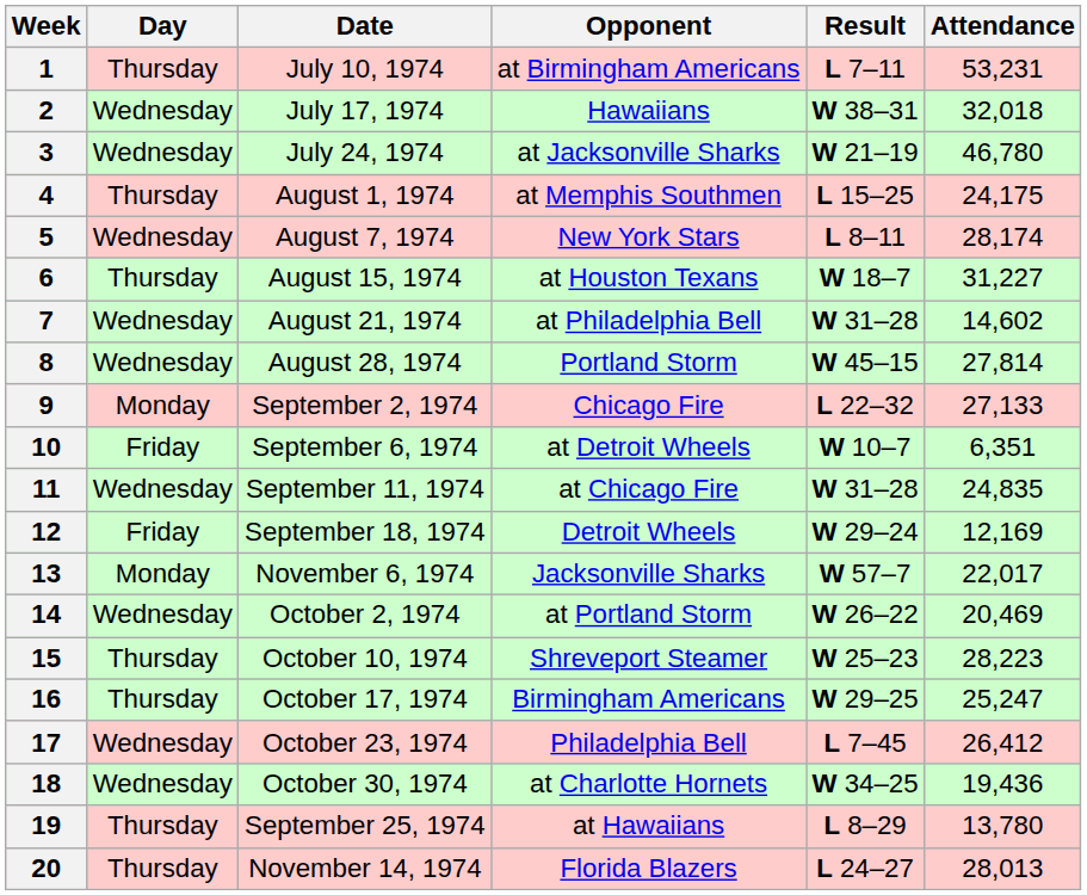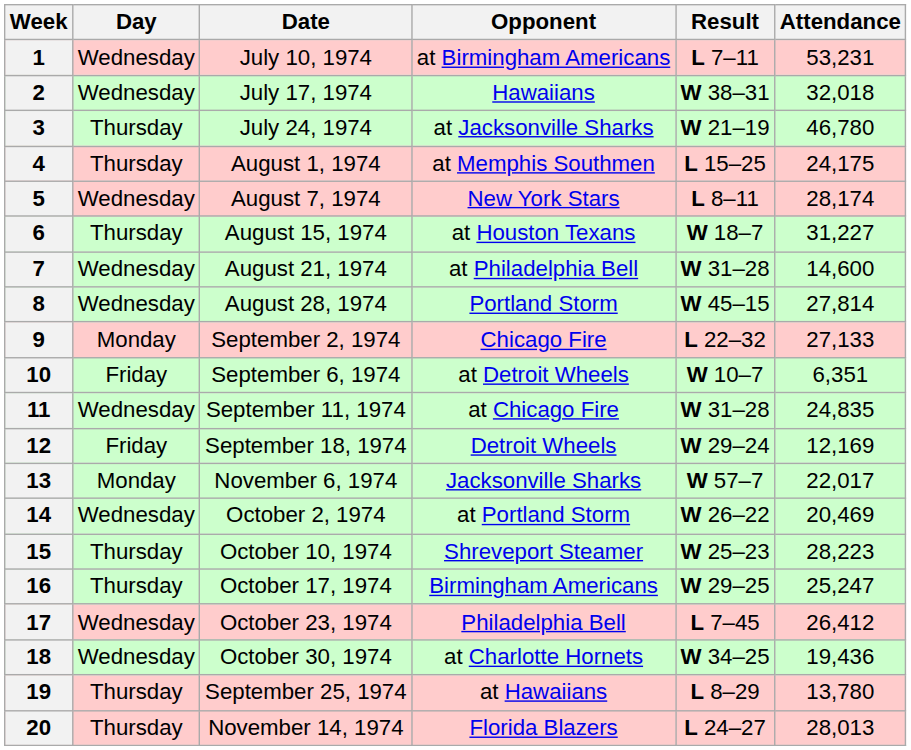1 | Day: Thursday -> Wednesday
3 | Day: Wednesday -> Thursday
7 | Attendance: 14,602 -> 14,600
